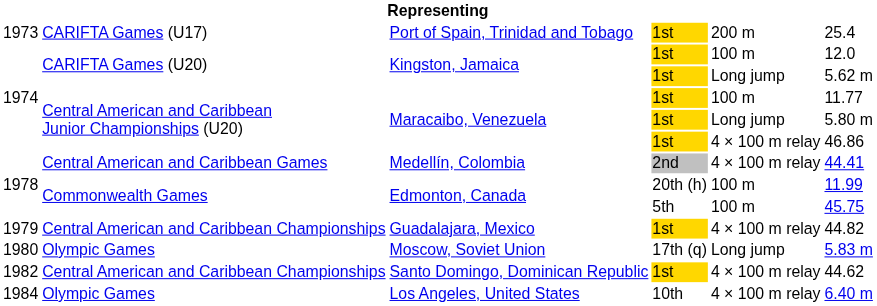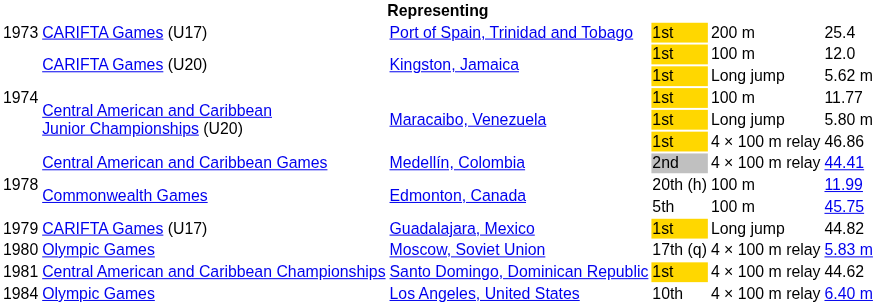Guadalajara, Mexico | column 2: Central American and Caribbean Championships -> CARIFTA Games (U17)
Guadalajara, Mexico | column 5: 4 × 100 m relay -> Long jump
Moscow, Soviet Union | column 5: Long jump -> 4 × 100 m relay
Santo Domingo, Dominican Republic | column 1: 1982 -> 1981
